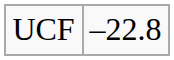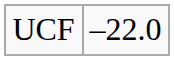UCF | column 2: –22.8 -> –22.0
